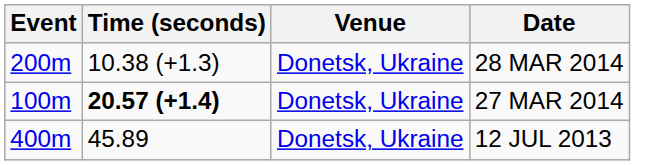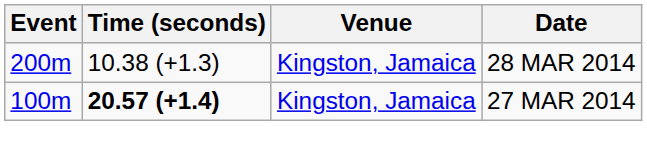28 MAR 2014 | Venue: Donetsk, Ukraine -> Kingston, Jamaica
27 MAR 2014 | Venue: Donetsk, Ukraine -> Kingston, Jamaica
- row: 400m | 45.89 | Donetsk, Ukraine | 12 JUL 2013
